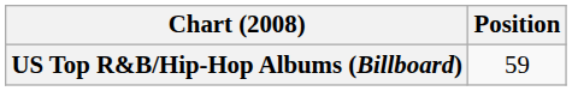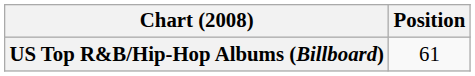US Top R&B/Hip-Hop Albums (Billboard) | Position: 59 -> 61
